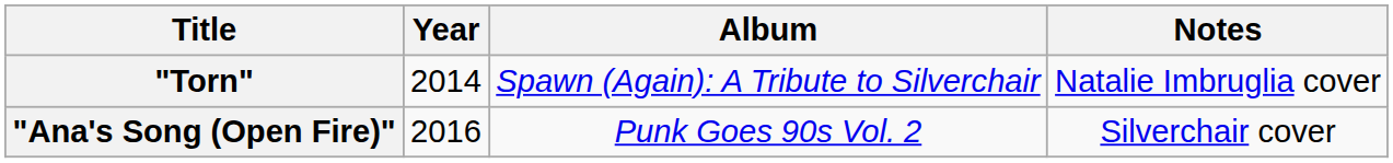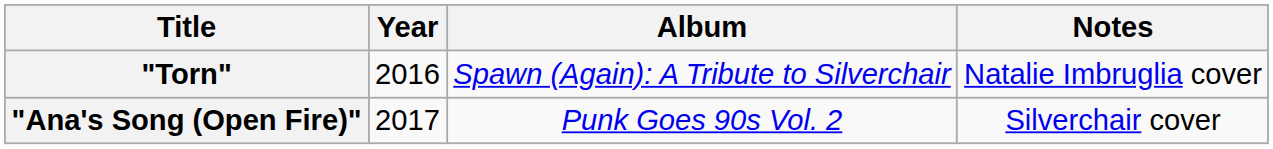"Torn" | Year: 2014 -> 2016
"Ana's Song (Open Fire)" | Year: 2016 -> 2017
